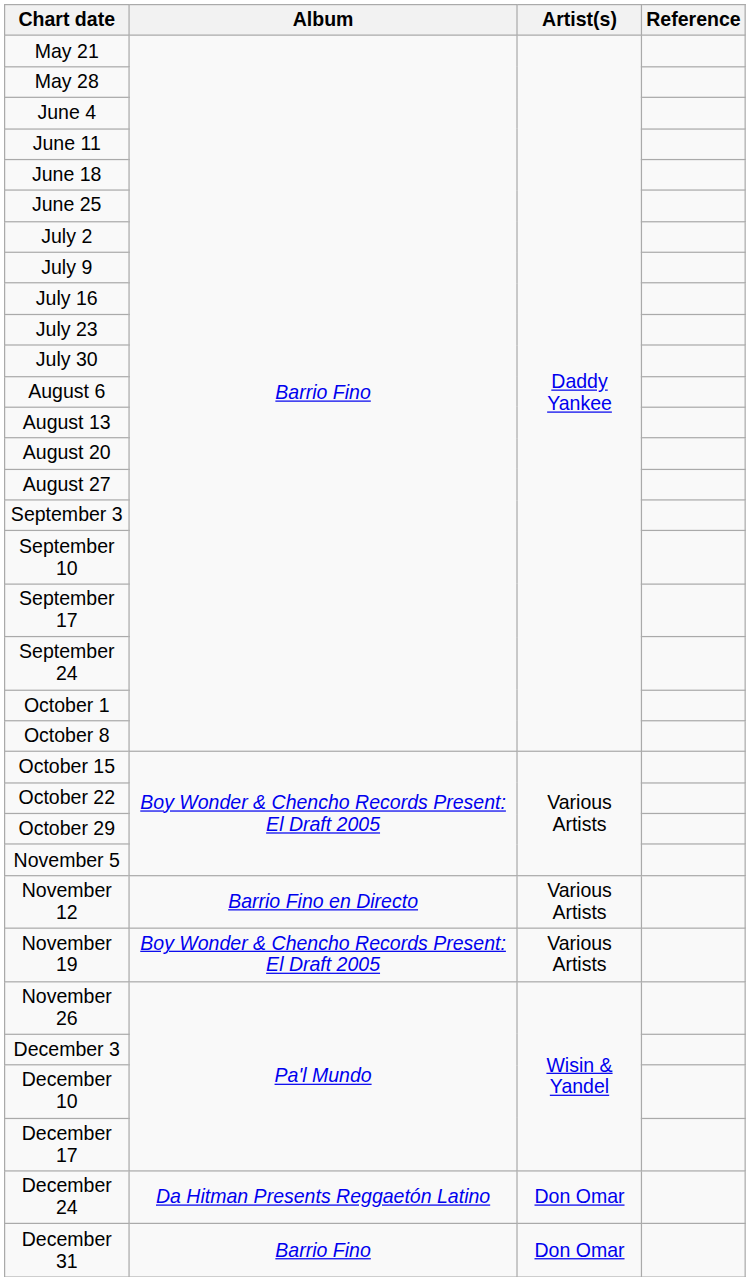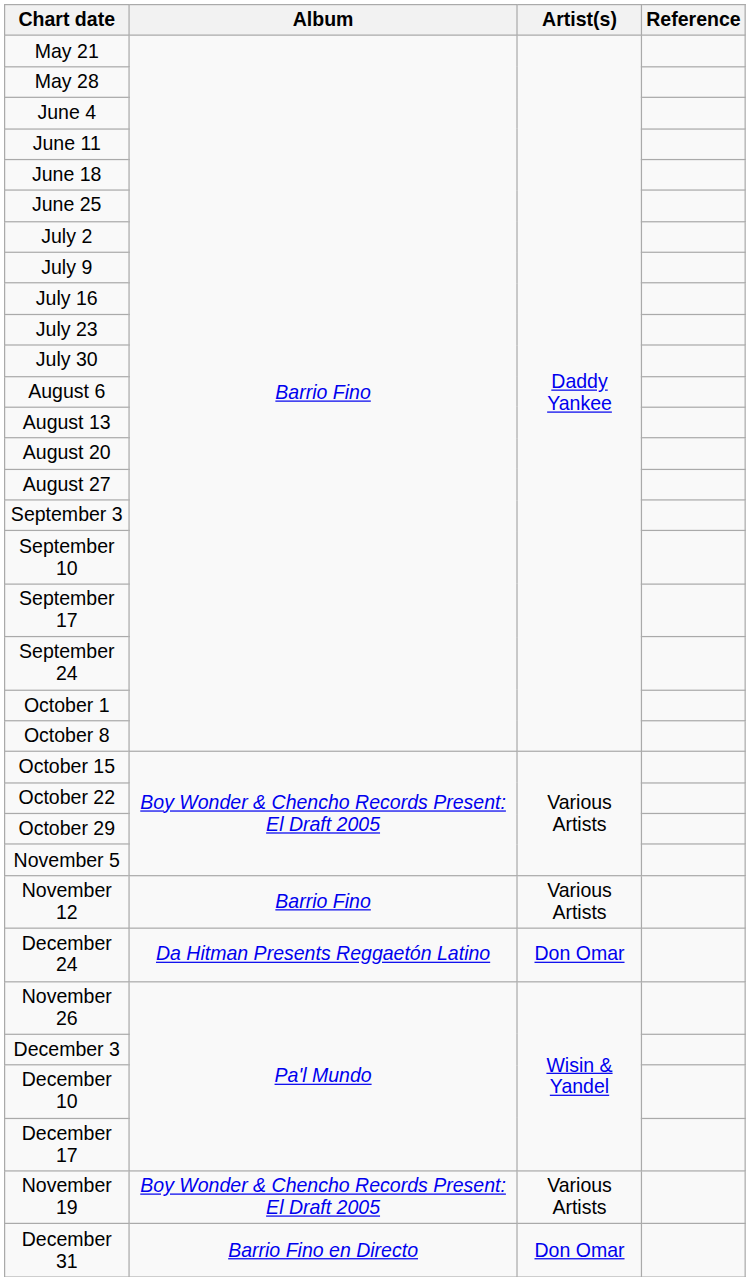November 12 | Album: Barrio Fino en Directo -> Barrio Fino
rows swapped: November 19 <-> December 24
December 31 | Album: Barrio Fino -> Barrio Fino en Directo
